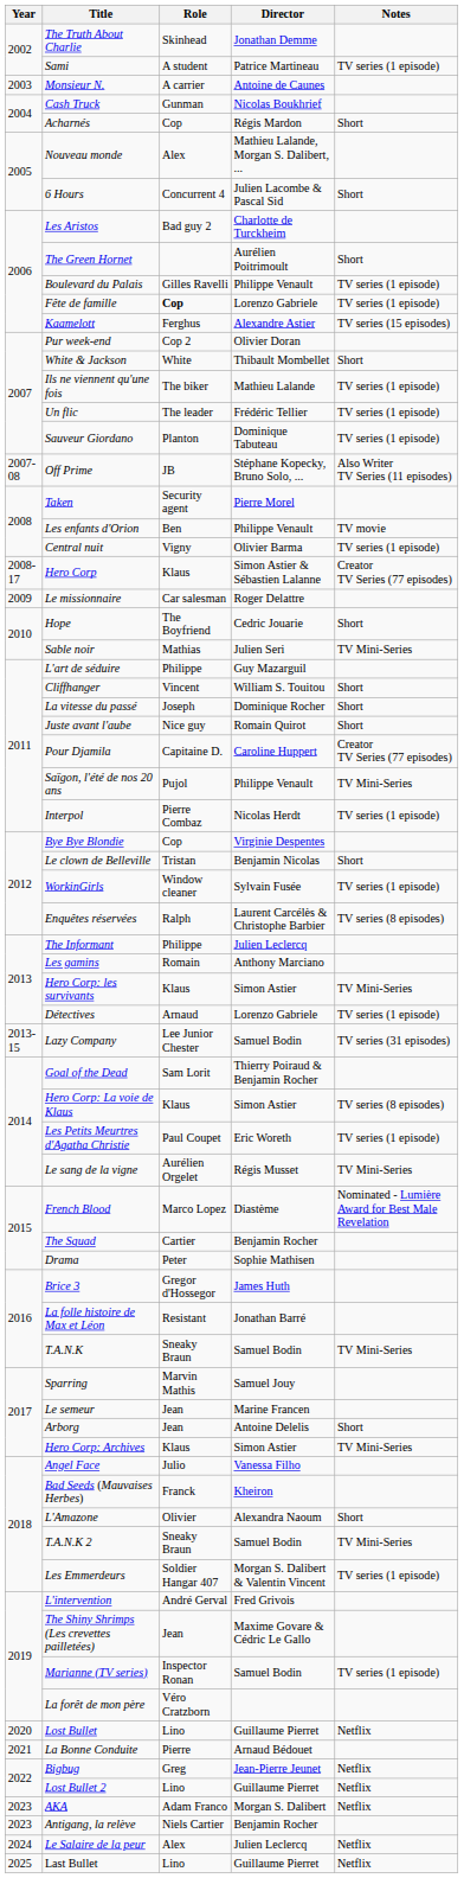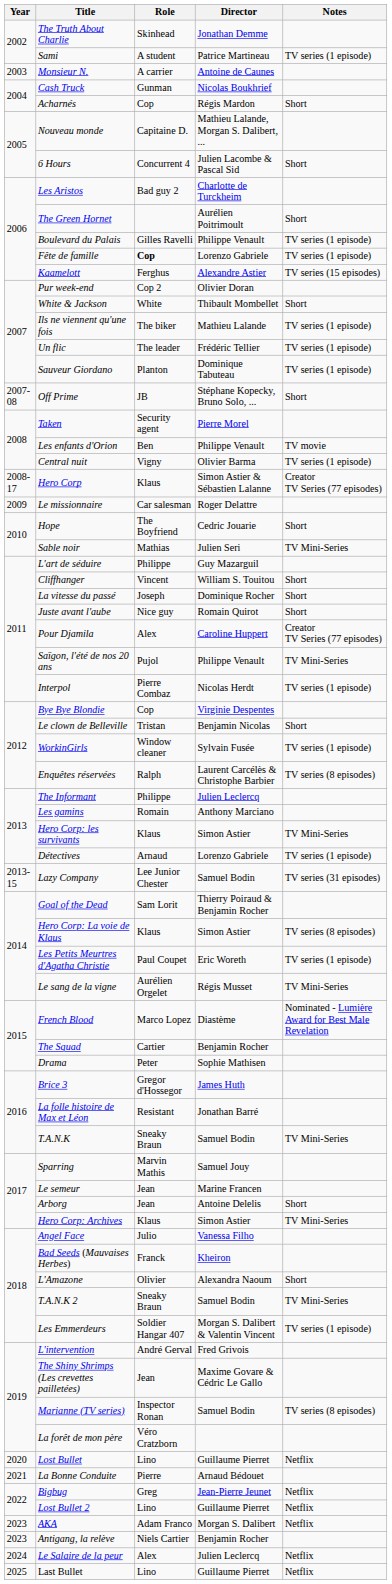Nouveau monde | Role: Alex -> Capitaine D.
Off Prime | Notes: Also Writer TV Series (11 episodes) -> Short
Pour Djamila | Role: Capitaine D. -> Alex
Marianne (TV series) | Notes: TV series (1 episode) -> TV series (8 episodes)
